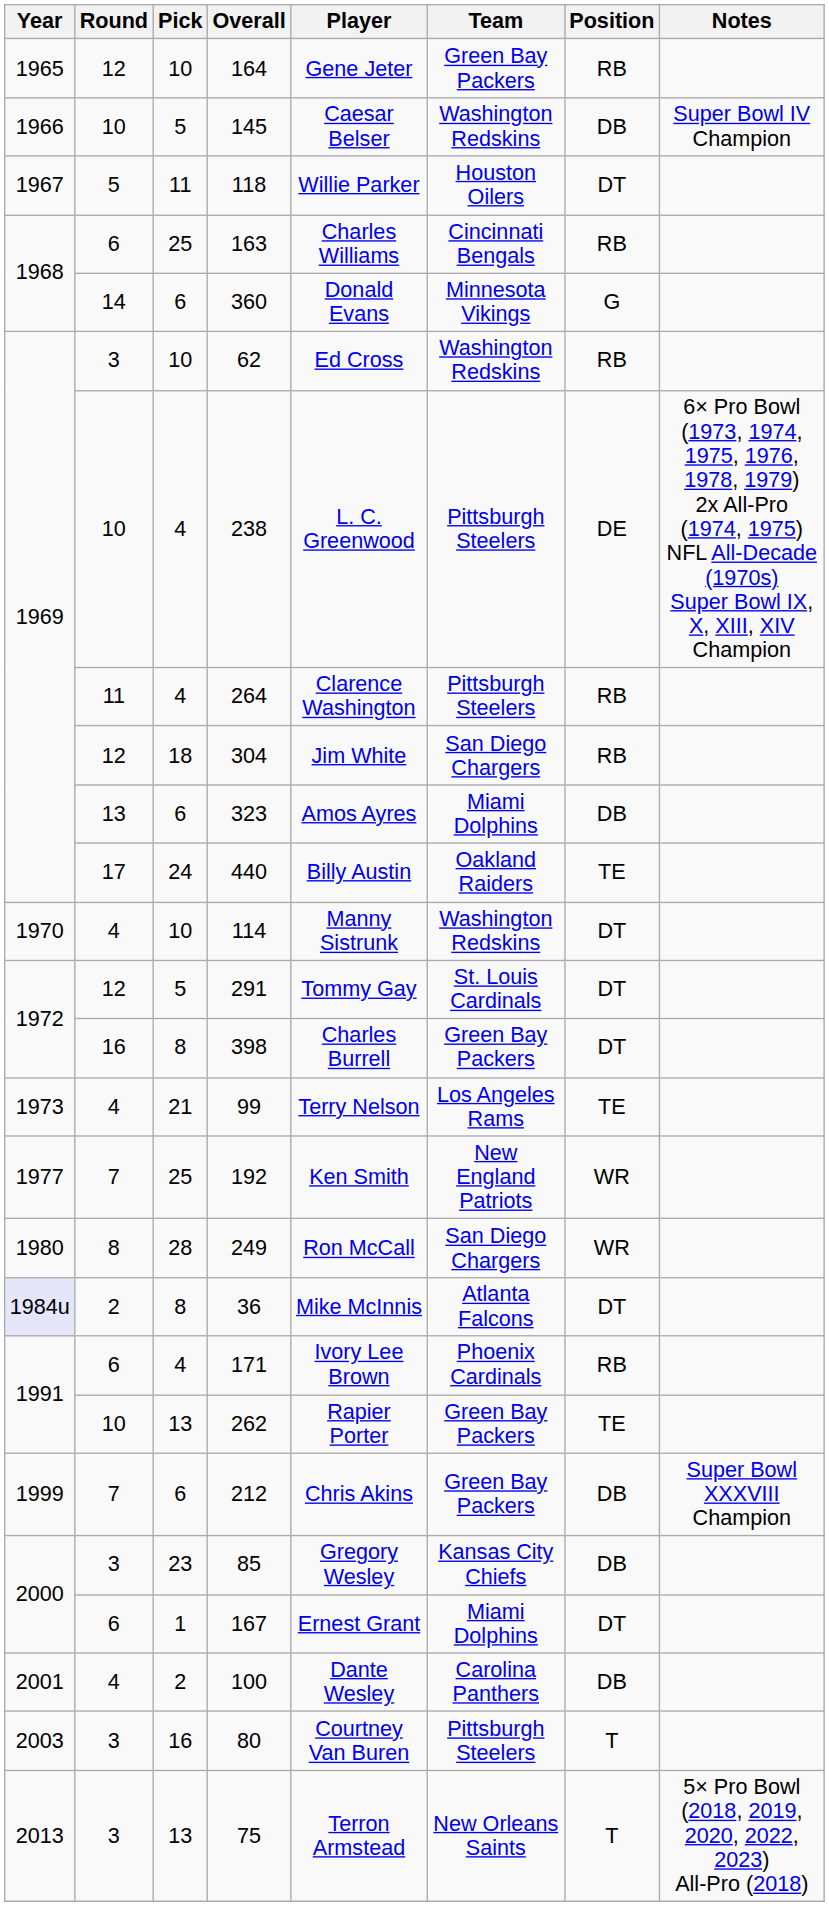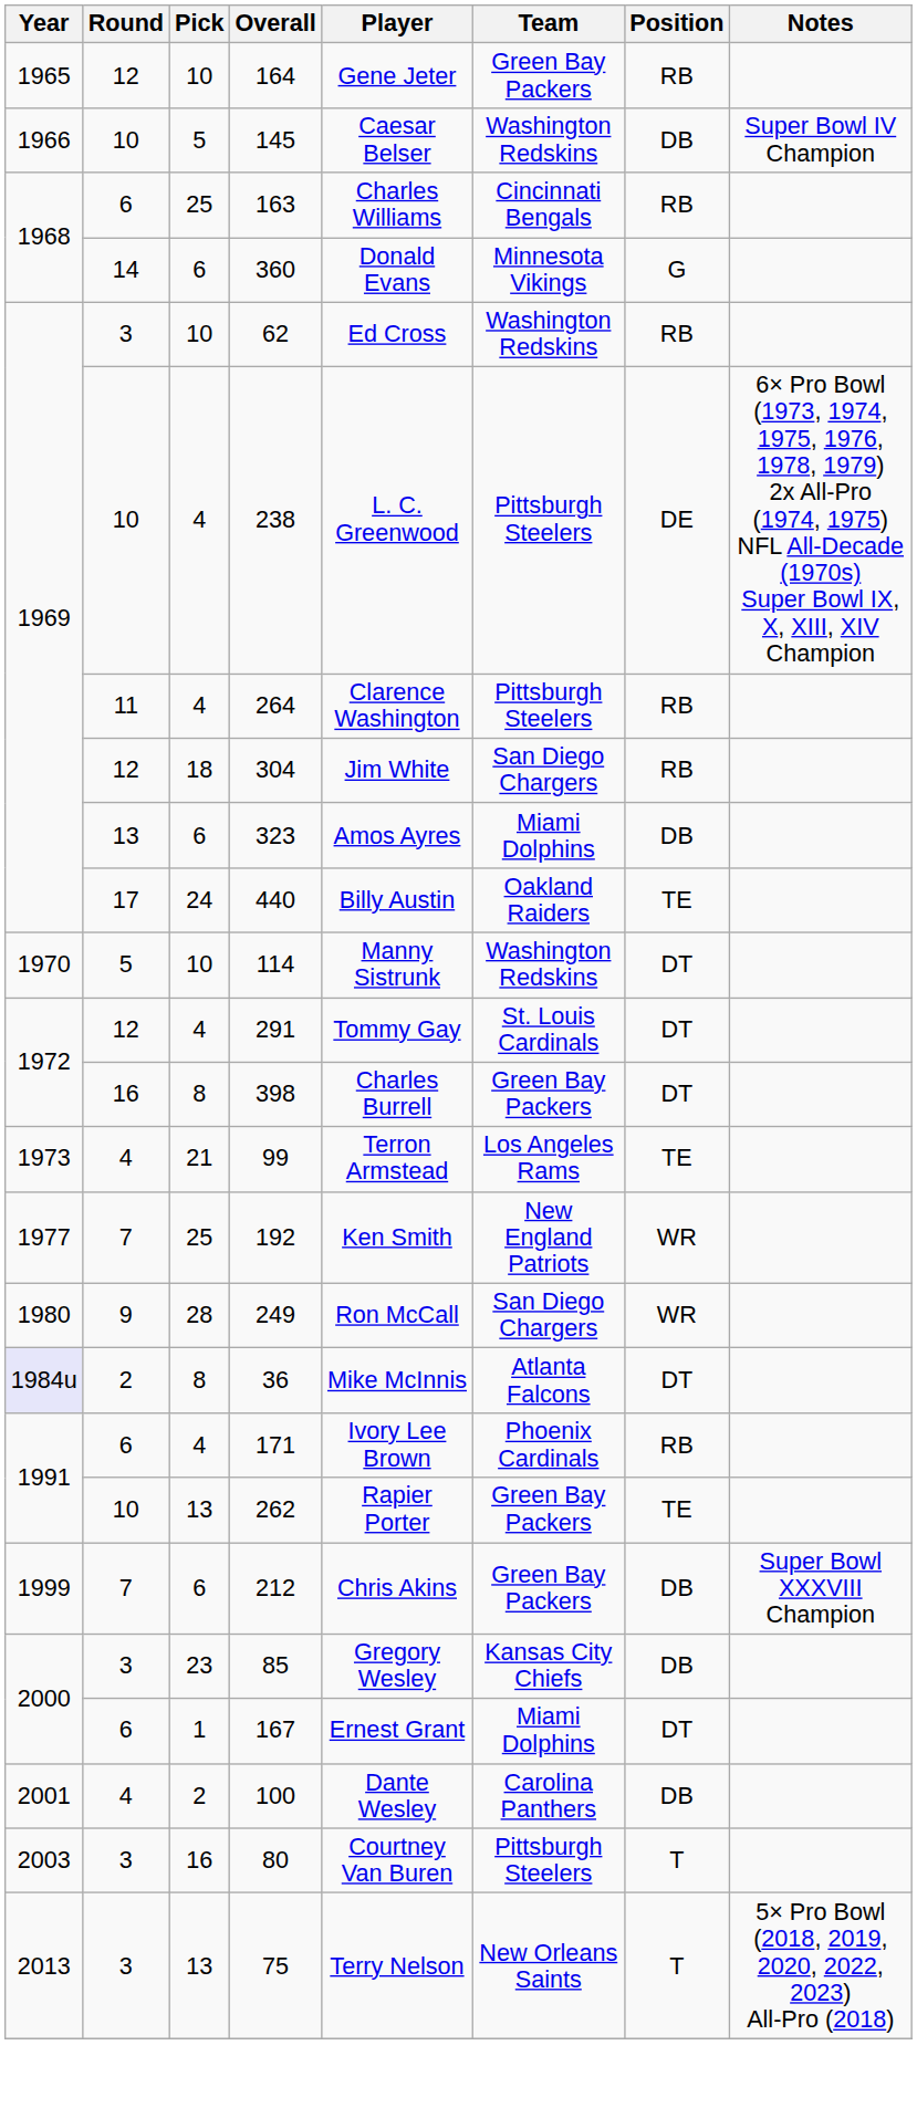- row: 1967 | 5 | 11 | 118 | Willie Parker | Houston Oilers | DT
114 | Round: 4 -> 5
291 | Pick: 5 -> 4
99 | Player: Terry Nelson -> Terron Armstead
249 | Round: 8 -> 9
75 | Player: Terron Armstead -> Terry Nelson
